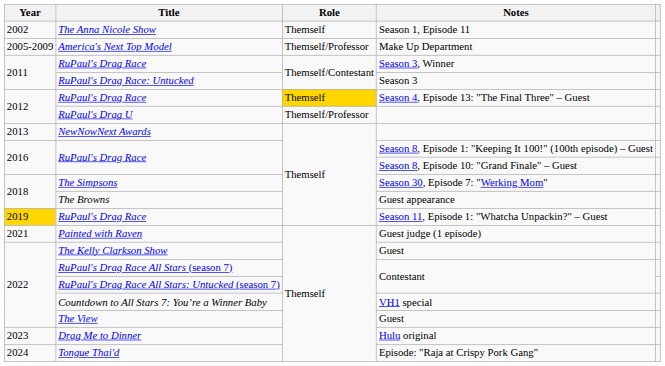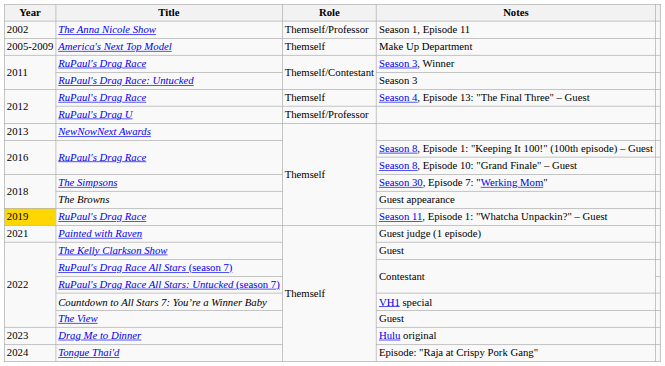Season 1, Episode 11 | Role: Themself -> Themself/Professor
Make Up Department | Role: Themself/Professor -> Themself
Season 4, Episode 13: "The Final Three" – Guest | Role: gold background -> no background
